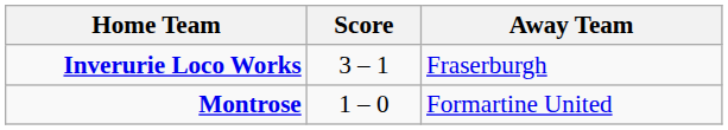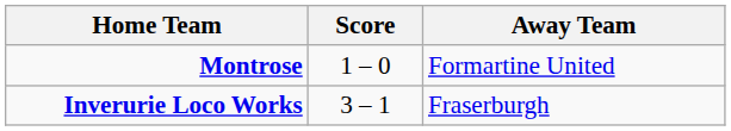rows swapped: Montrose <-> Inverurie Loco Works
